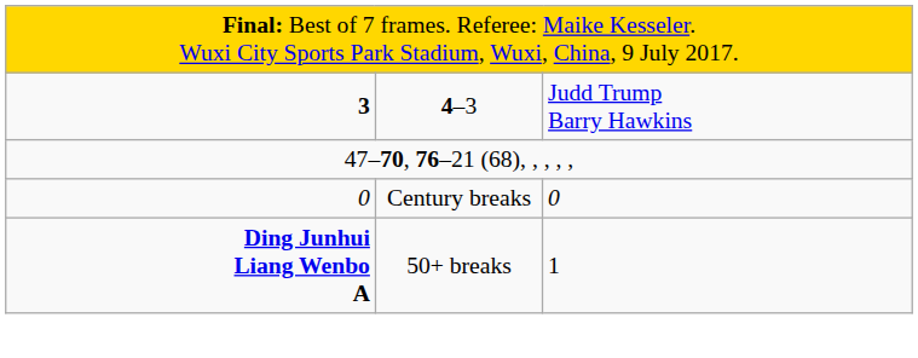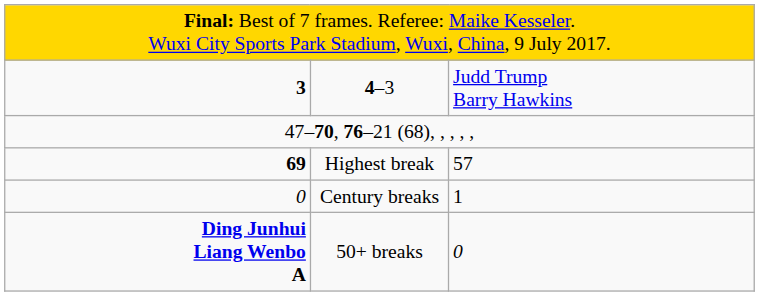+ row: 69 | Highest break | 57
Century breaks | column 3: 0 -> 1
50+ breaks | column 3: 1 -> 0
